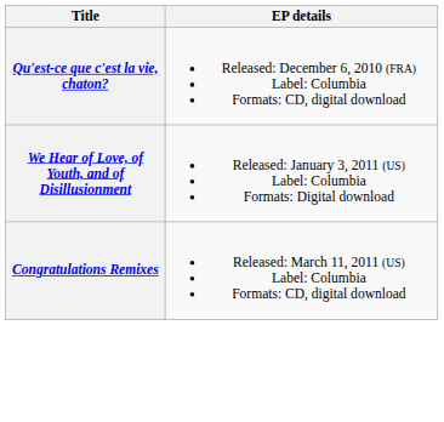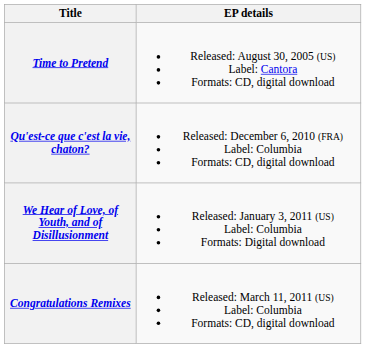+ row: Time to Pretend | Released: August 30, 2005 (US) Label: Cantora Formats: CD, digital download
